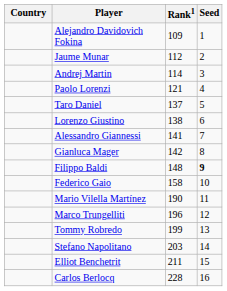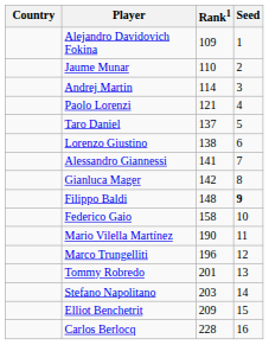Jaume Munar | Rank1: 112 -> 110
Tommy Robredo | Rank1: 199 -> 201
Elliot Benchetrit | Rank1: 211 -> 209
